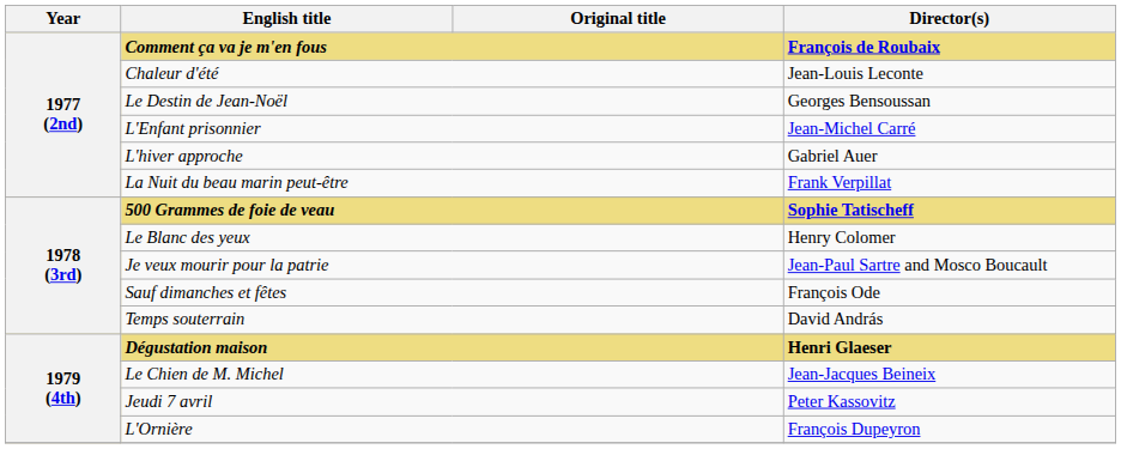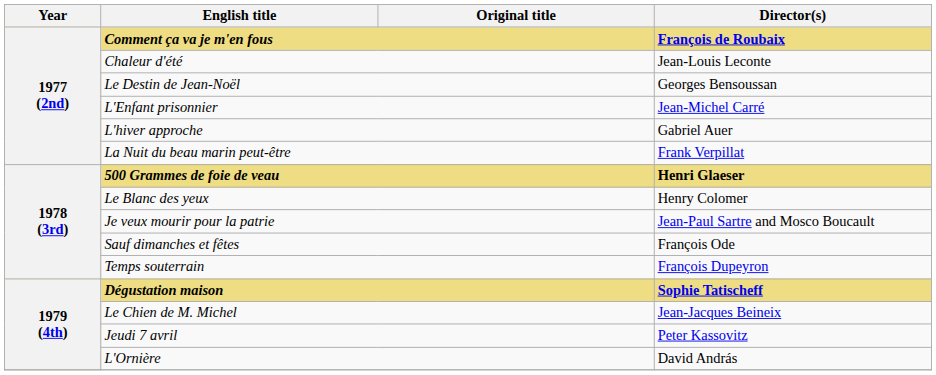500 Grammes de foie de veau | Director(s): Sophie Tatischeff -> Henri Glaeser
Temps souterrain | Director(s): David András -> François Dupeyron
Dégustation maison | Director(s): Henri Glaeser -> Sophie Tatischeff
L'Ornière | Director(s): François Dupeyron -> David András
